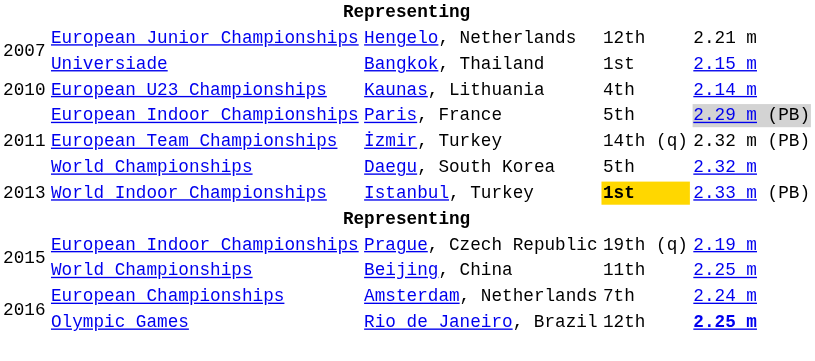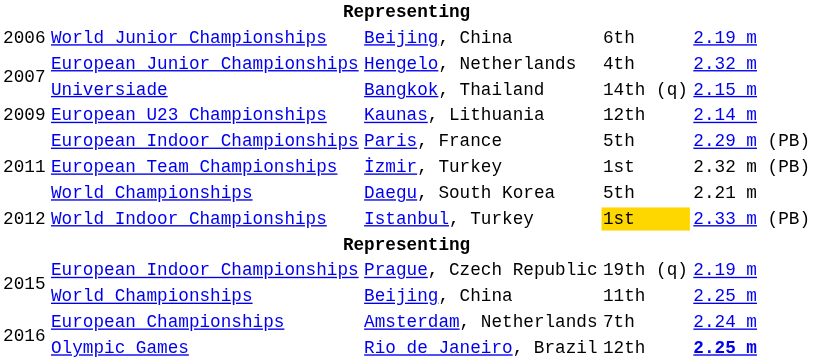+ row: 2006 | World Junior Championships | Beijing, China | 6th | 2.19 m
Hengelo, Netherlands | column 4: 12th -> 4th
Hengelo, Netherlands | column 5: 2.21 m -> 2.32 m
Bangkok, Thailand | column 4: 1st -> 14th (q)
Kaunas, Lithuania | column 1: 2010 -> 2009
Kaunas, Lithuania | column 4: 4th -> 12th
Paris, France | column 5: lightgrey background -> no background
İzmir, Turkey | column 4: 14th (q) -> 1st
Daegu, South Korea | column 5: 2.32 m -> 2.21 m
Istanbul, Turkey | column 1: 2013 -> 2012
Istanbul, Turkey | column 4: bold -> normal
